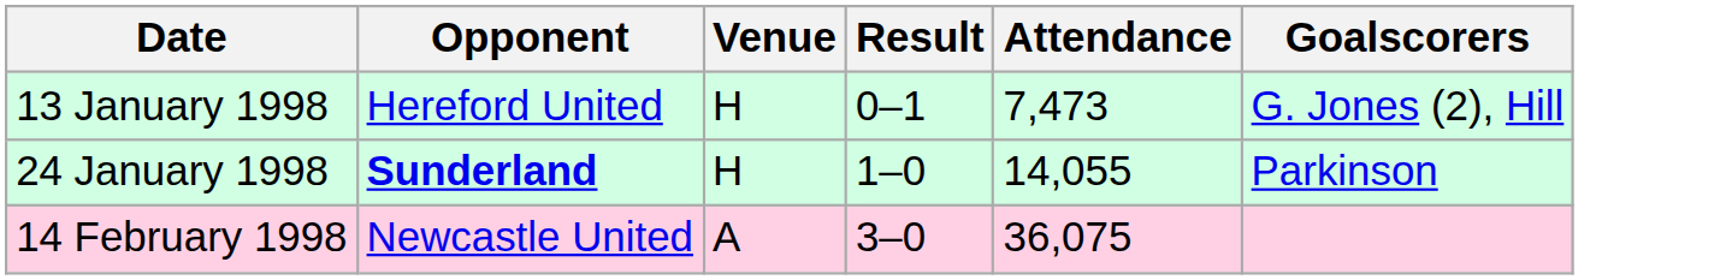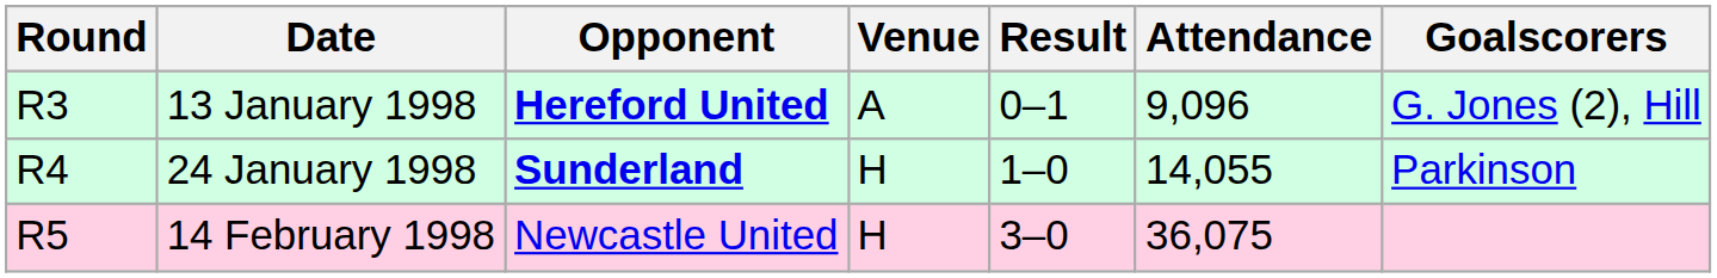+ column: Round | R3 | R4 | R5
13 January 1998 | Opponent: normal -> bold
13 January 1998 | Venue: H -> A
13 January 1998 | Attendance: 7,473 -> 9,096
14 February 1998 | Venue: A -> H
